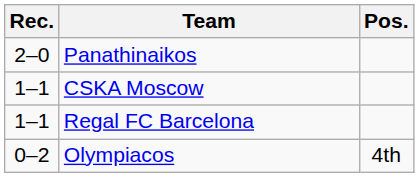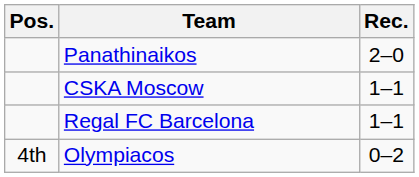columns swapped: Pos. <-> Rec.
